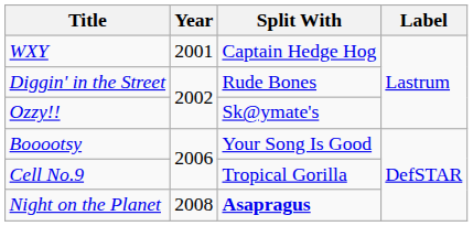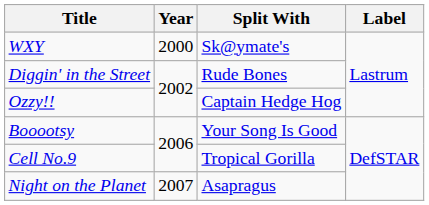WXY | Year: 2001 -> 2000
WXY | Split With: Captain Hedge Hog -> Sk@ymate's
Ozzy!! | Split With: Sk@ymate's -> Captain Hedge Hog
Night on the Planet | Year: 2008 -> 2007
Night on the Planet | Split With: bold -> normal
